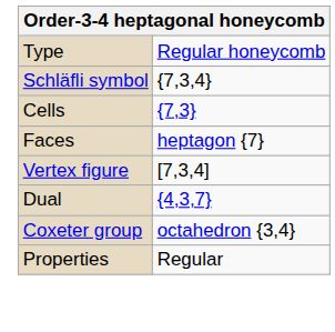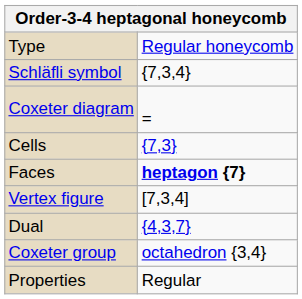+ row: Coxeter diagram | =
Faces | column 2: normal -> bold
